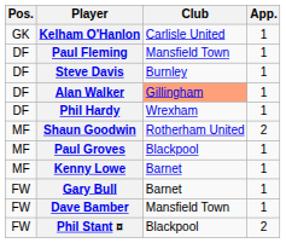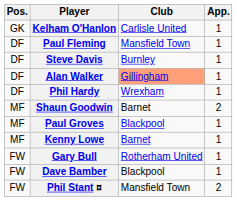Shaun Goodwin | Club: Rotherham United -> Barnet
Gary Bull | Club: Barnet -> Rotherham United
Dave Bamber | Club: Mansfield Town -> Blackpool
Phil Stant ¤ | Club: Blackpool -> Mansfield Town
